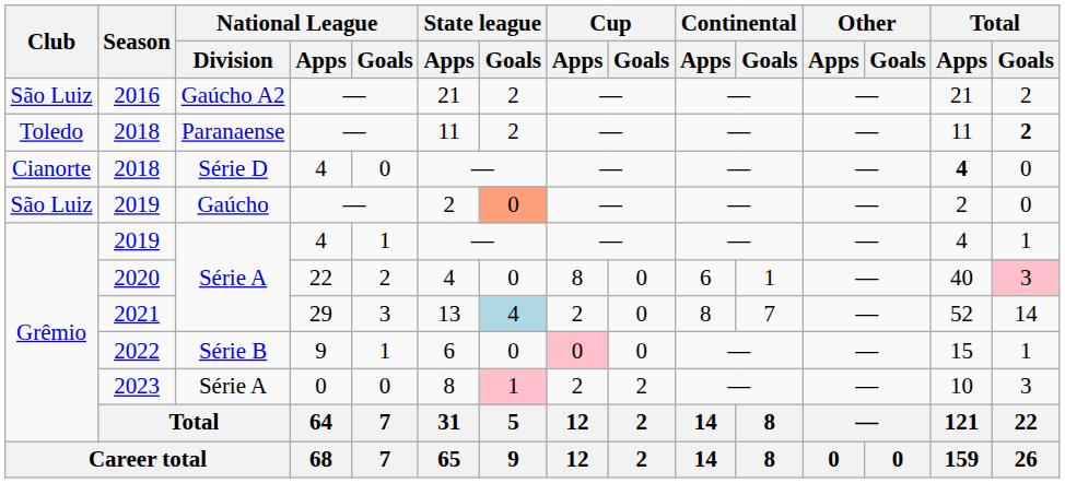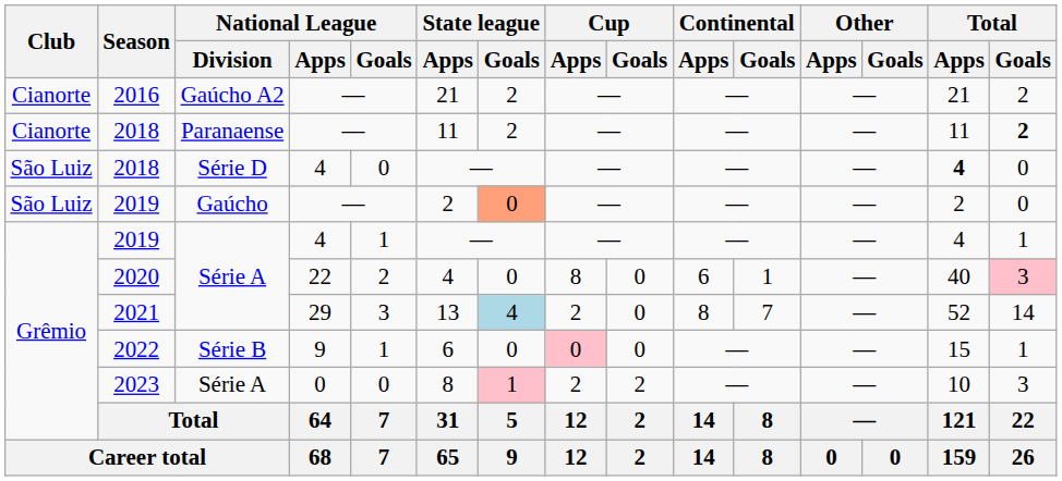2016 | Club: São Luiz -> Cianorte
2018 / Paranaense | Club: Toledo -> Cianorte
2018 / Série D | Club: Cianorte -> São Luiz
